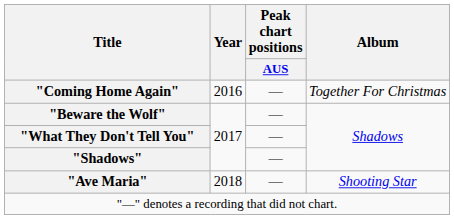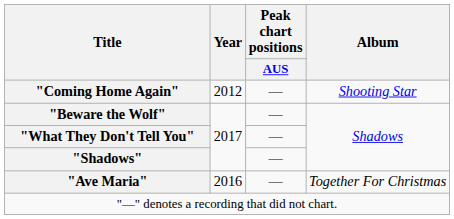"Coming Home Again" | Year: 2016 -> 2012
"Coming Home Again" | Album: Together For Christmas -> Shooting Star
"Ave Maria" | Year: 2018 -> 2016
"Ave Maria" | Album: Shooting Star -> Together For Christmas
